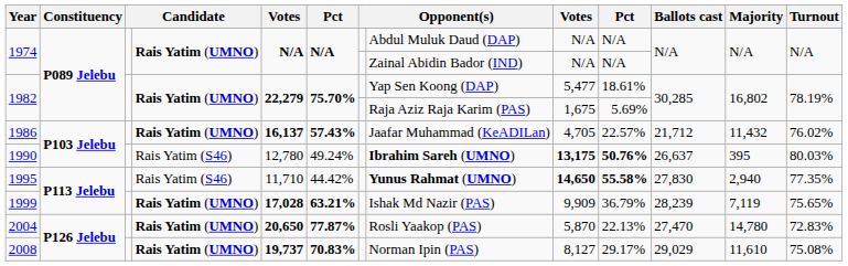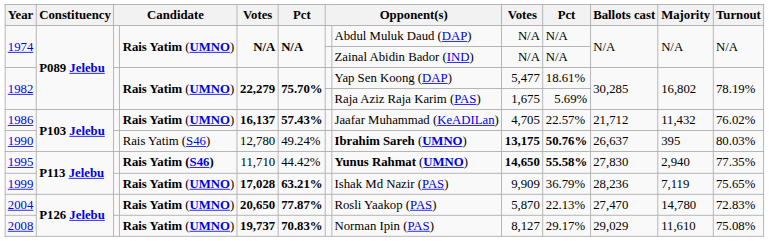1995 | column 4: normal -> bold
1999 | Ballots cast: 28,239 -> 28,236
